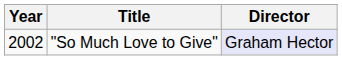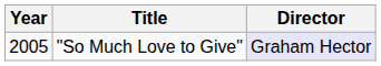"So Much Love to Give" | Year: 2002 -> 2005
